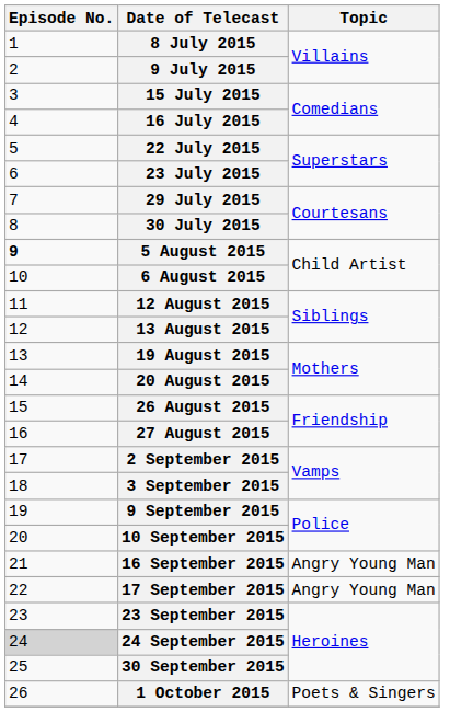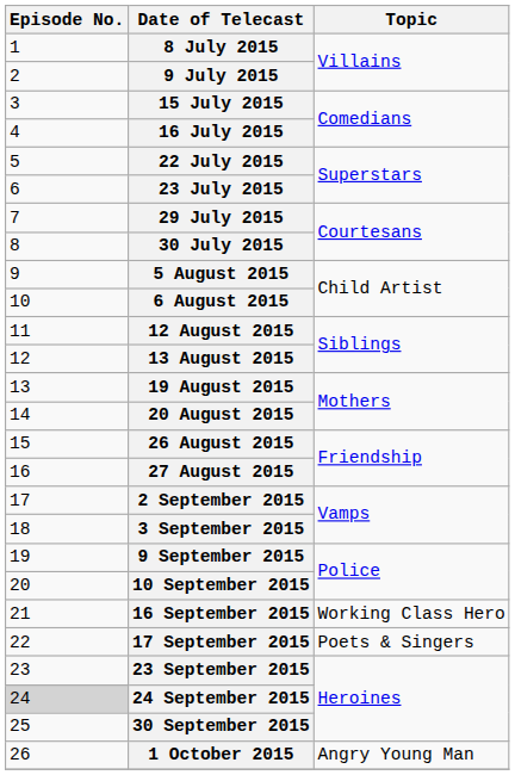5 August 2015 | Episode No.: bold -> normal
16 September 2015 | Topic: Angry Young Man -> Working Class Hero
17 September 2015 | Topic: Angry Young Man -> Poets & Singers
1 October 2015 | Topic: Poets & Singers -> Angry Young Man
